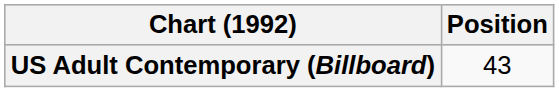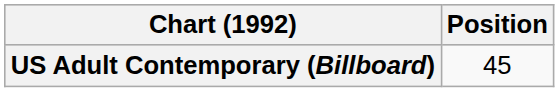US Adult Contemporary (Billboard) | Position: 43 -> 45
